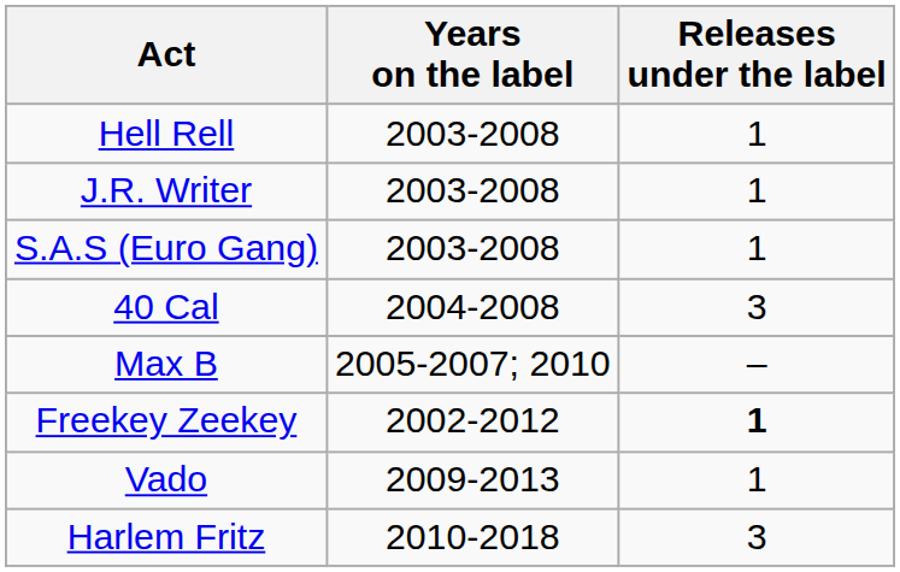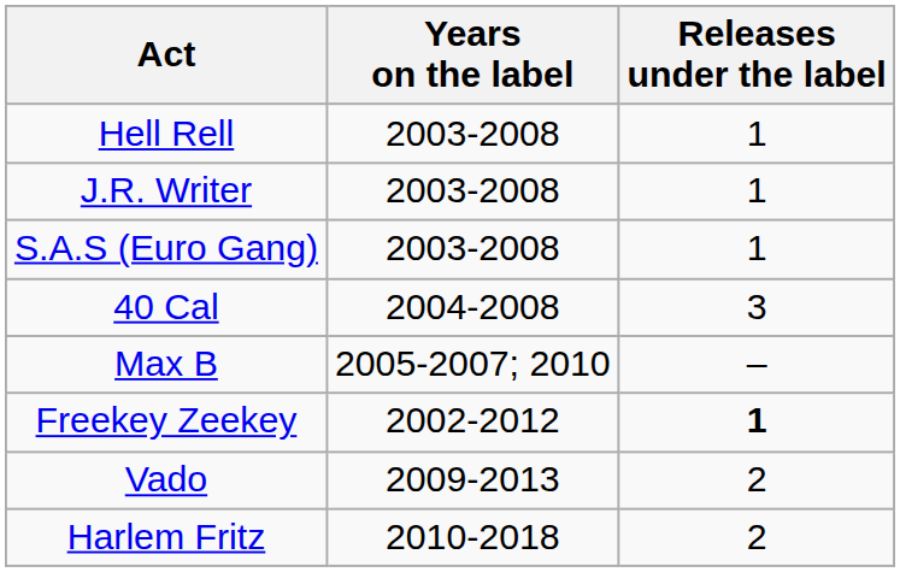Vado | Releases under the label: 1 -> 2
Harlem Fritz | Releases under the label: 3 -> 2
